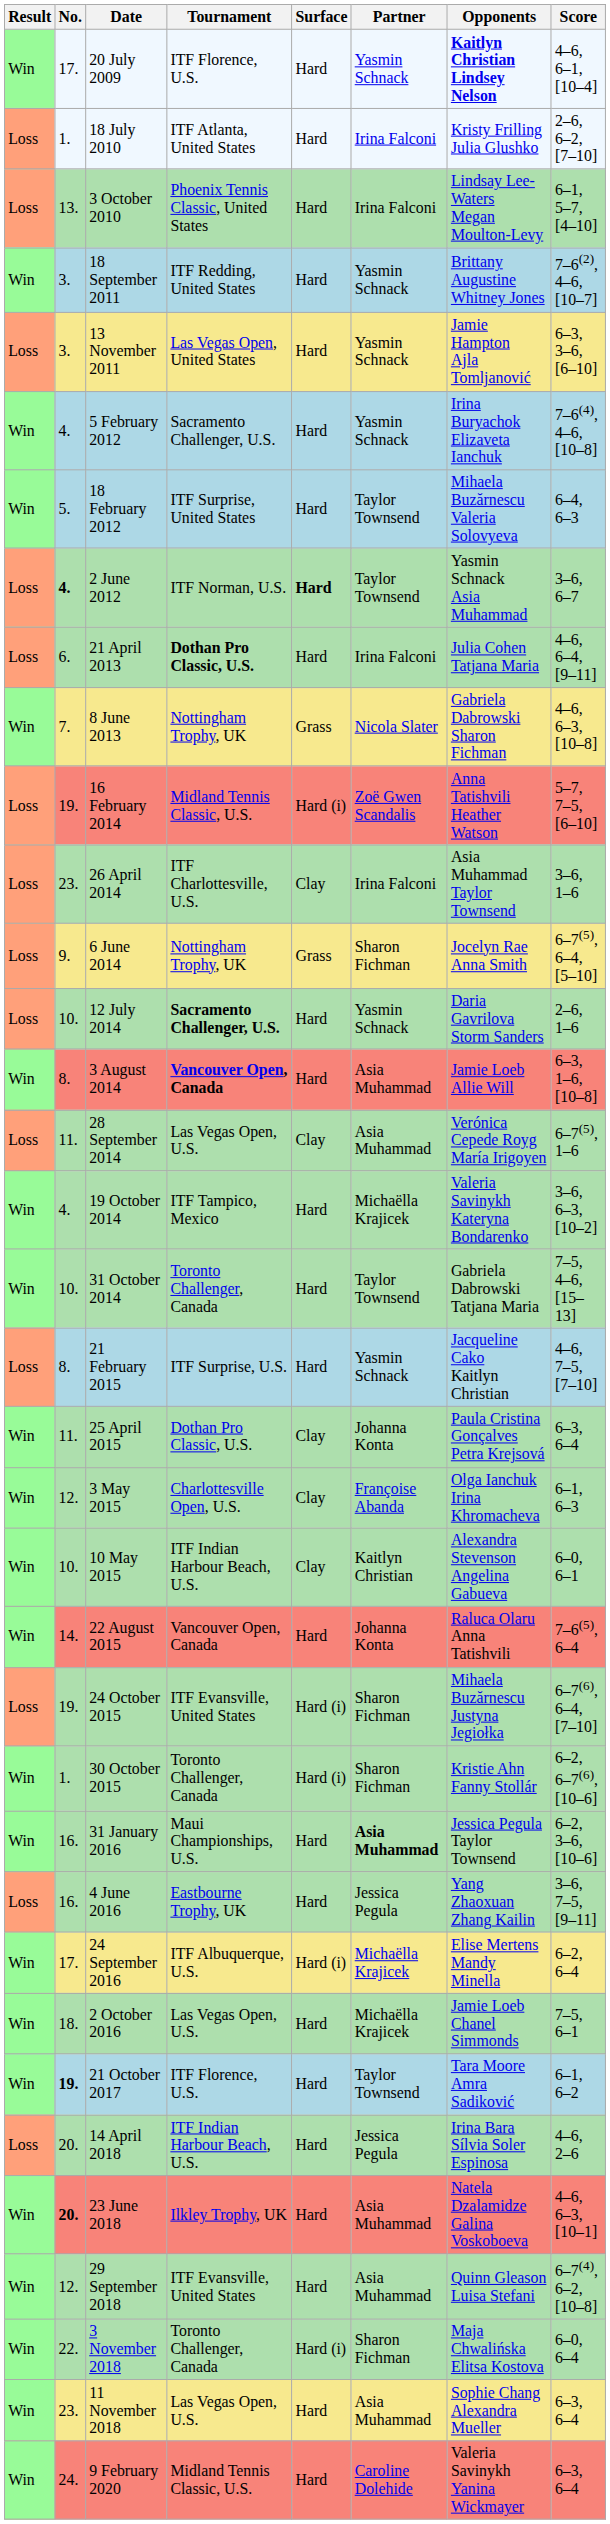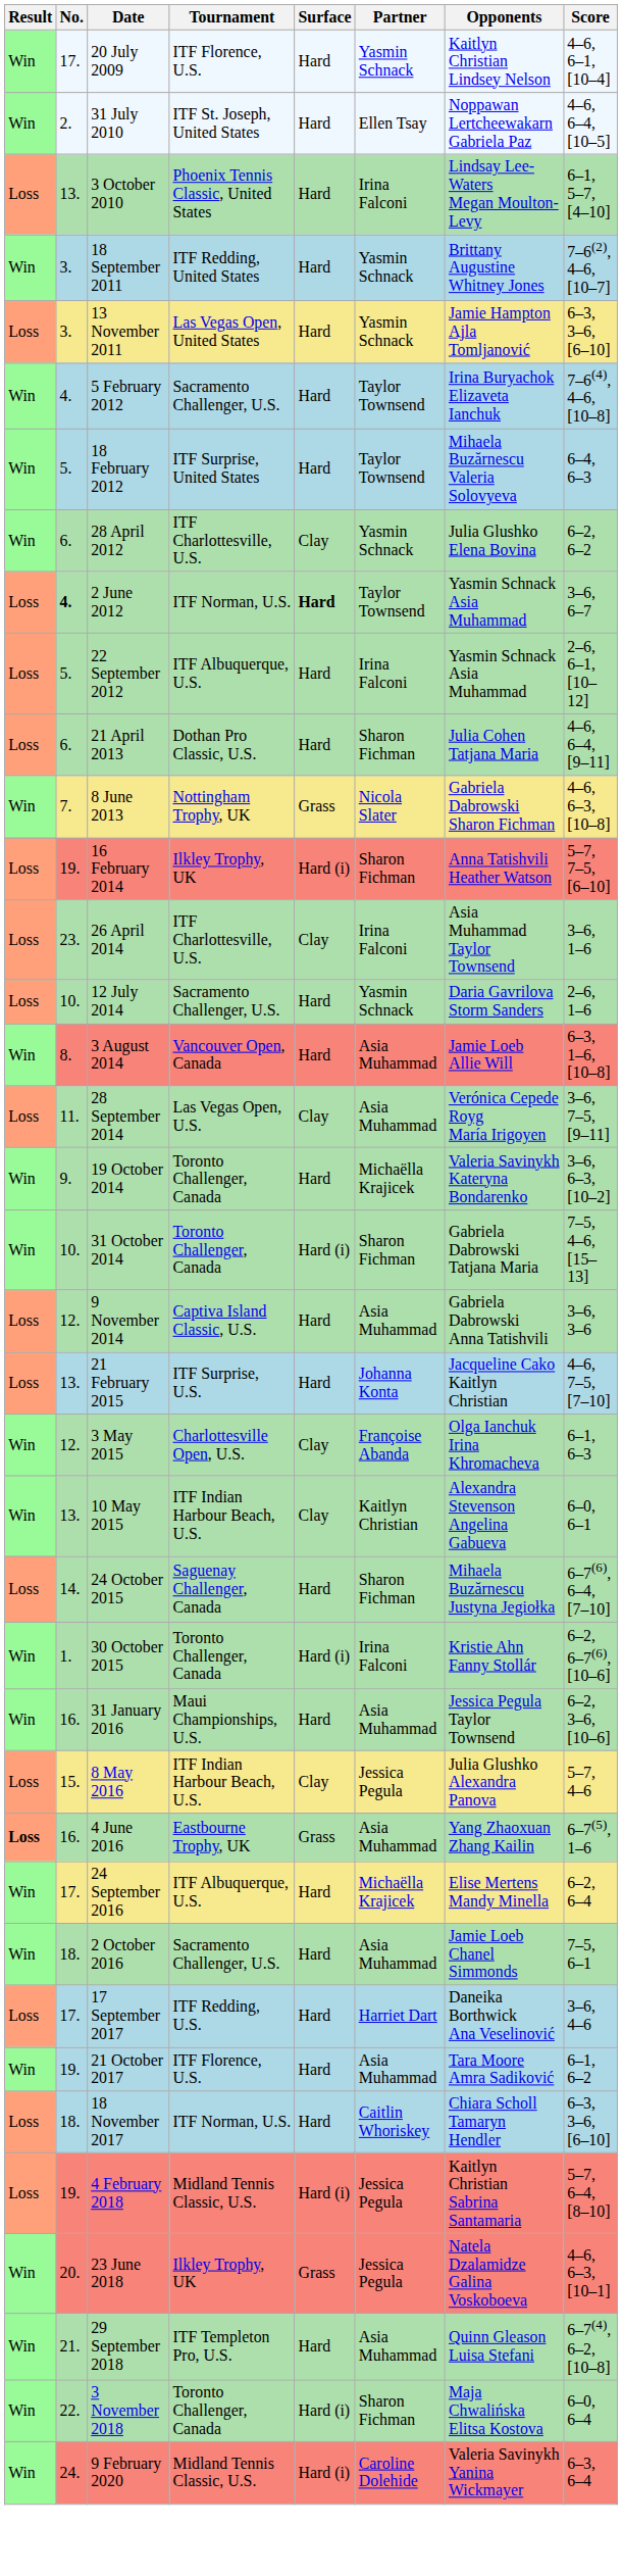20 July 2009 | Opponents: bold -> normal
- row: Loss | 1. | 18 July 2010 | ITF Atlanta, United States | Hard | Irina Falconi | Kristy Frilling Julia Glushko | 2–6, 6–2, [7–10]
+ row: Win | 2. | 31 July 2010 | ITF St. Joseph, United States | Hard | Ellen Tsay | Noppawan Lertcheewakarn Gabriela Paz | 4–6, 6–4, [10–5]
5 February 2012 | Partner: Yasmin Schnack -> Taylor Townsend
+ row: Win | 6. | 28 April 2012 | ITF Charlottesville, U.S. | Clay | Yasmin Schnack | Julia Glushko Elena Bovina | 6–2, 6–2
+ row: Loss | 5. | 22 September 2012 | ITF Albuquerque, U.S. | Hard | Irina Falconi | Yasmin Schnack Asia Muhammad | 2–6, 6–1, [10–12]
21 April 2013 | Tournament: bold -> normal
21 April 2013 | Partner: Irina Falconi -> Sharon Fichman
16 February 2014 | Tournament: Midland Tennis Classic, U.S. -> Ilkley Trophy, UK
16 February 2014 | Partner: Zoë Gwen Scandalis -> Sharon Fichman
- row: Loss | 9. | 6 June 2014 | Nottingham Trophy, UK | Grass | Sharon Fichman | Jocelyn Rae Anna Smith | 6–7(5), 6–4, [5–10]
12 July 2014 | Tournament: bold -> normal
3 August 2014 | Tournament: bold -> normal
28 September 2014 | Score: 6–7(5), 1–6 -> 3–6, 7–5, [9–11]
19 October 2014 | No.: 4. -> 9.
19 October 2014 | Tournament: ITF Tampico, Mexico -> Toronto Challenger, Canada
31 October 2014 | Surface: Hard -> Hard (i)
31 October 2014 | Partner: Taylor Townsend -> Sharon Fichman
+ row: Loss | 12. | 9 November 2014 | Captiva Island Classic, U.S. | Hard | Asia Muhammad | Gabriela Dabrowski Anna Tatishvili | 3–6, 3–6
21 February 2015 | No.: 8. -> 13.
21 February 2015 | Partner: Yasmin Schnack -> Johanna Konta
- row: Win | 11. | 25 April 2015 | Dothan Pro Classic, U.S. | Clay | Johanna Konta | Paula Cristina Gonçalves Petra Krejsová | 6–3, 6–4
10 May 2015 | No.: 10. -> 13.
- row: Win | 14. | 22 August 2015 | Vancouver Open, Canada | Hard | Johanna Konta | Raluca Olaru Anna Tatishvili | 7–6(5), 6–4
24 October 2015 | No.: 19. -> 14.
24 October 2015 | Tournament: ITF Evansville, United States -> Saguenay Challenger, Canada
24 October 2015 | Surface: Hard (i) -> Hard
30 October 2015 | Partner: Sharon Fichman -> Irina Falconi
31 January 2016 | Partner: bold -> normal
+ row: Loss | 15. | 8 May 2016 | ITF Indian Harbour Beach, U.S. | Clay | Jessica Pegula | Julia Glushko Alexandra Panova | 5–7, 4–6
4 June 2016 | Result: normal -> bold
4 June 2016 | Surface: Hard -> Grass
4 June 2016 | Partner: Jessica Pegula -> Asia Muhammad
4 June 2016 | Score: 3–6, 7–5, [9–11] -> 6–7(5), 1–6
24 September 2016 | Surface: Hard (i) -> Hard
2 October 2016 | Tournament: Las Vegas Open, U.S. -> Sacramento Challenger, U.S.
2 October 2016 | Partner: Michaëlla Krajicek -> Asia Muhammad
+ row: Loss | 17. | 17 September 2017 | ITF Redding, U.S. | Hard | Harriet Dart | Daneika Borthwick Ana Veselinović | 3–6, 4–6
21 October 2017 | No.: bold -> normal
21 October 2017 | Partner: Taylor Townsend -> Asia Muhammad
+ row: Loss | 18. | 18 November 2017 | ITF Norman, U.S. | Hard | Caitlin Whoriskey | Chiara Scholl Tamaryn Hendler | 6–3, 3–6, [6–10]
+ row: Loss | 19. | 4 February 2018 | Midland Tennis Classic, U.S. | Hard (i) | Jessica Pegula | Kaitlyn Christian Sabrina Santamaria | 5–7, 6–4, [8–10]
- row: Loss | 20. | 14 April 2018 | ITF Indian Harbour Beach, U.S. | Hard | Jessica Pegula | Irina Bara Sílvia Soler Espinosa | 4–6, 2–6
23 June 2018 | No.: bold -> normal
23 June 2018 | Surface: Hard -> Grass
23 June 2018 | Partner: Asia Muhammad -> Jessica Pegula
29 September 2018 | No.: 12. -> 21.
29 September 2018 | Tournament: ITF Evansville, United States -> ITF Templeton Pro, U.S.
- row: Win | 23. | 11 November 2018 | Las Vegas Open, U.S. | Hard | Asia Muhammad | Sophie Chang Alexandra Mueller | 6–3, 6–4
9 February 2020 | Surface: Hard -> Hard (i)
